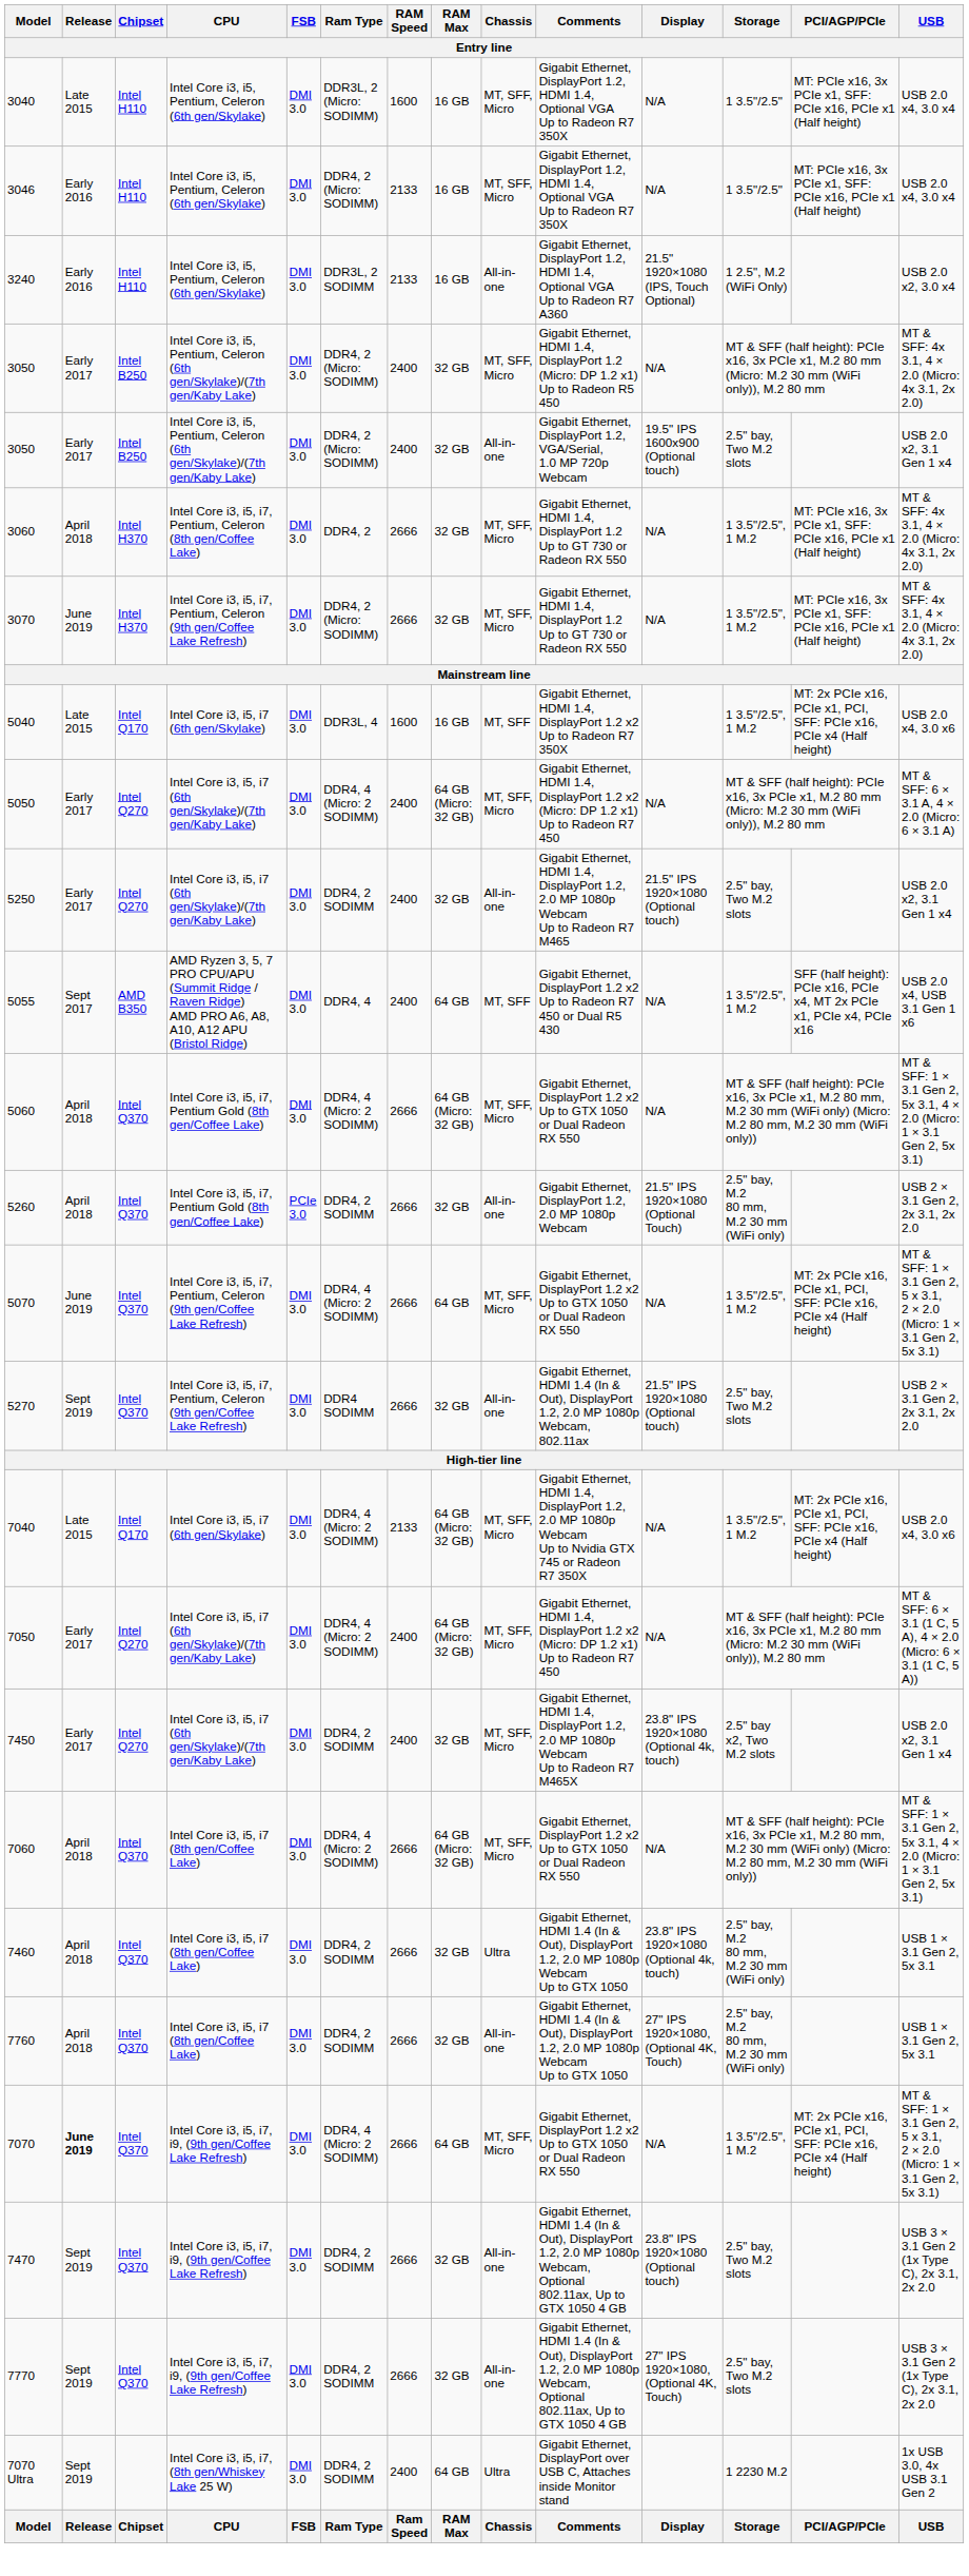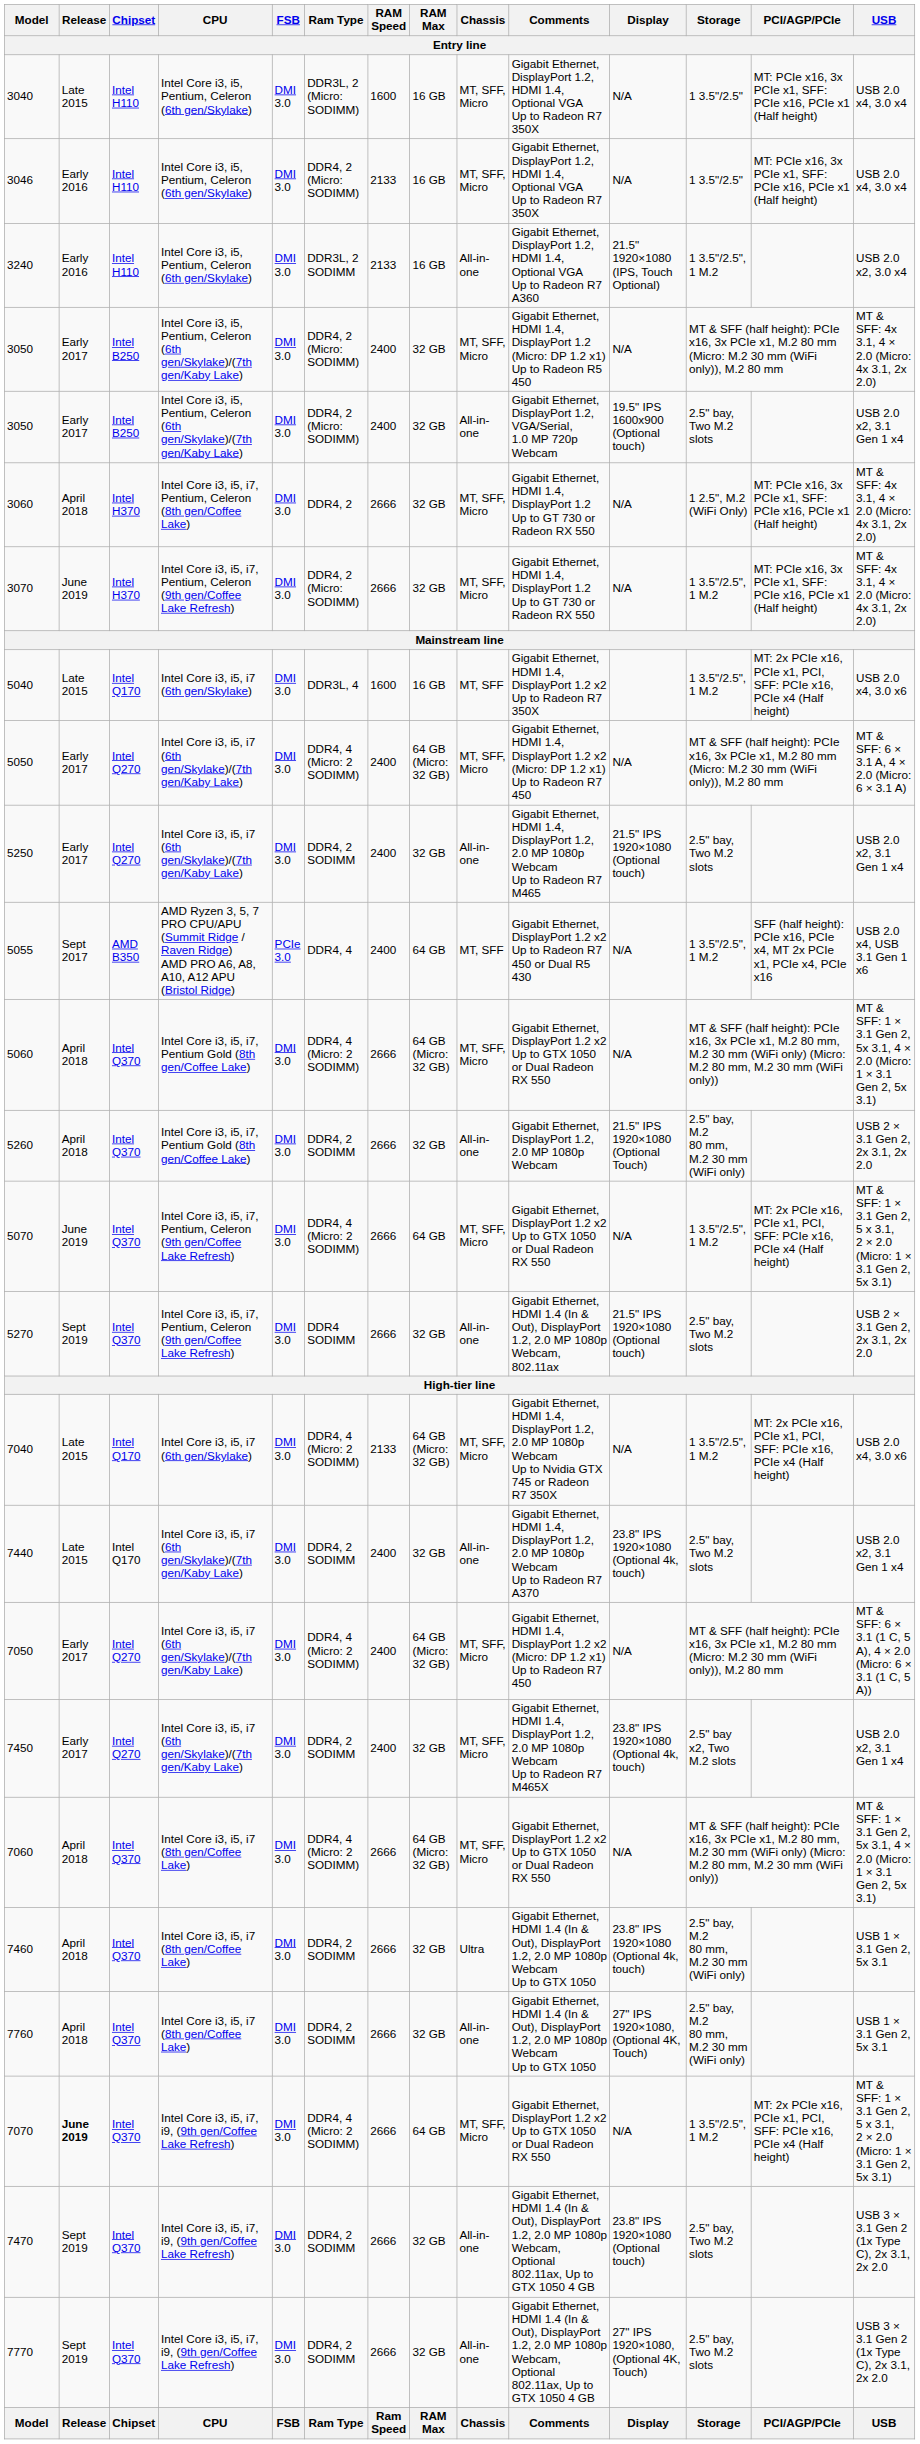3240 | Storage: 1 2.5", M.2 (WiFi Only) -> 1 3.5"/2.5", 1 M.2
3060 | Storage: 1 3.5"/2.5", 1 M.2 -> 1 2.5", M.2 (WiFi Only)
5055 | FSB: DMI 3.0 -> PCIe 3.0
5260 | FSB: PCIe 3.0 -> DMI 3.0
+ row: 7440 | Late 2015 | Intel Q170 | Intel Core i3, i5, i7 (6th gen/Skylake)/(7th gen/Kaby Lake) | DMI 3.0 | DDR4, 2 SODIMM | 2400 | 32 GB | All-in-one | Gigabit Ethernet, HDMI 1.4, DisplayPort 1.2, 2.0 MP 1080p Webcam Up to Radeon R7 A370 | 23.8" IPS 1920×1080 (Optional 4k, touch) | 2.5" bay, Two M.2 slots | USB 2.0 x2, 3.1 Gen 1 x4
- row: 7070 Ultra | Sept 2019 | Intel Core i3, i5, i7, (8th gen/Whiskey Lake 25 W) | DMI 3.0 | DDR4, 2 SODIMM | 2400 | 64 GB | Ultra | Gigabit Ethernet, DisplayPort over USB C, Attaches inside Monitor stand | 1 2230 M.2 | 1x USB 3.0, 4x USB 3.1 Gen 2
